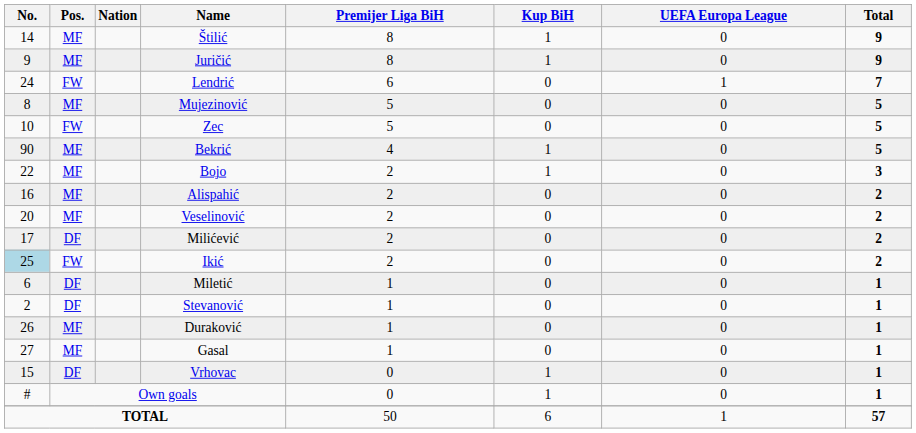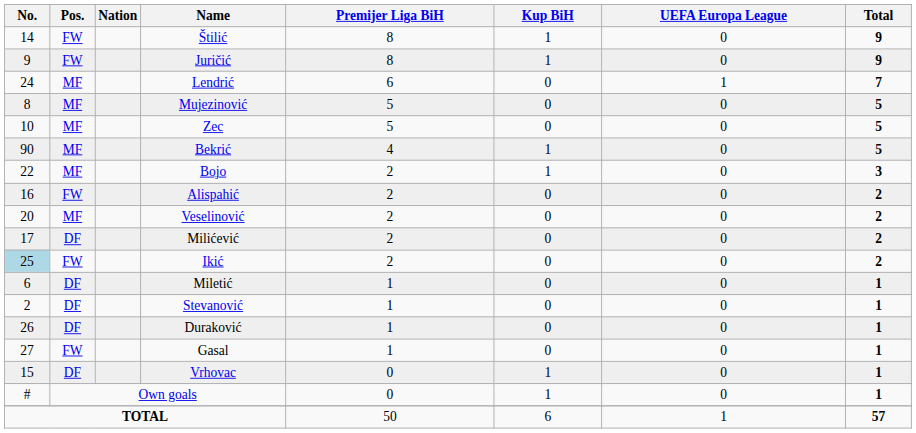Štilić | Pos.: MF -> FW
Juričić | Pos.: MF -> FW
Lendrić | Pos.: FW -> MF
Zec | Pos.: FW -> MF
Alispahić | Pos.: MF -> FW
Duraković | Pos.: MF -> DF
Gasal | Pos.: MF -> FW
